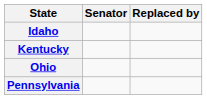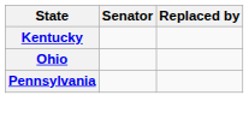- row: Idaho
